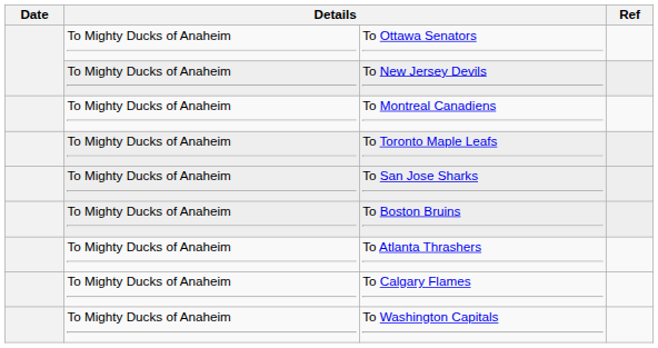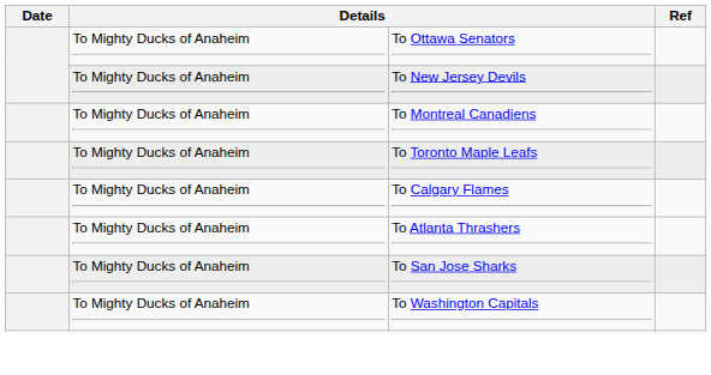rows swapped: To Calgary Flames <-> To San Jose Sharks
- row: To Mighty Ducks of Anaheim | To Boston Bruins
